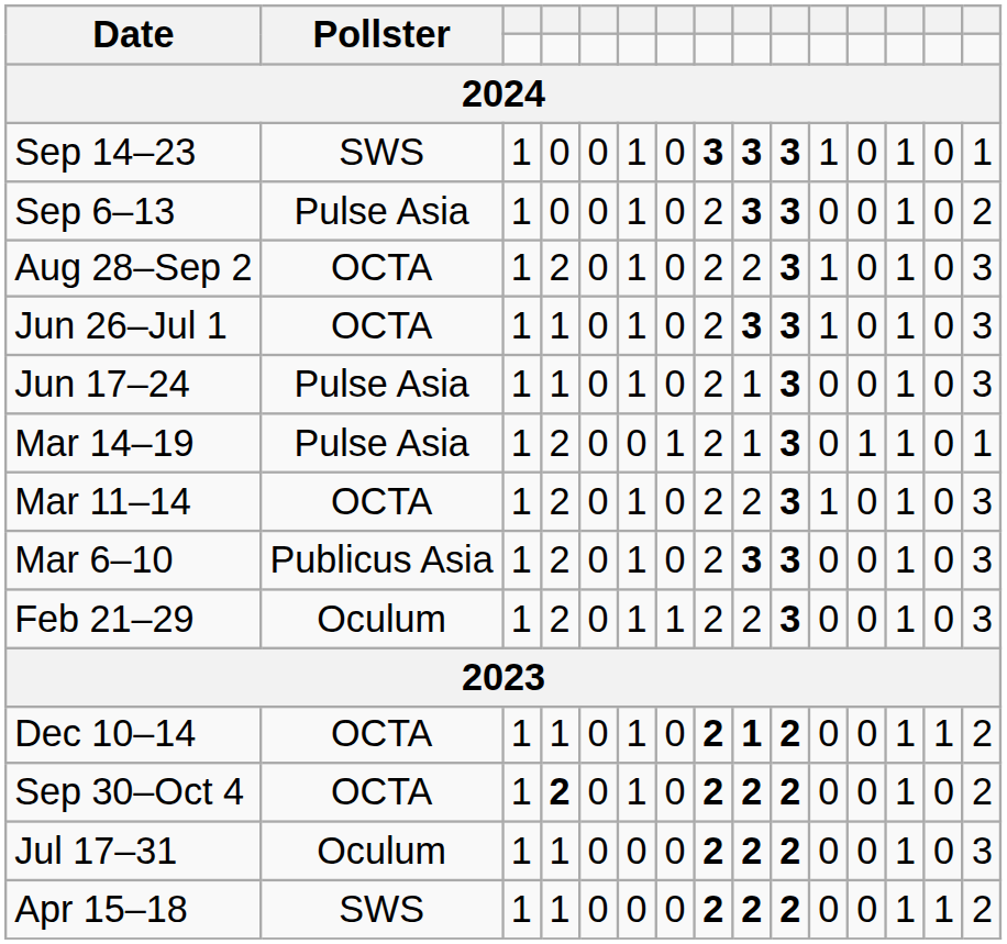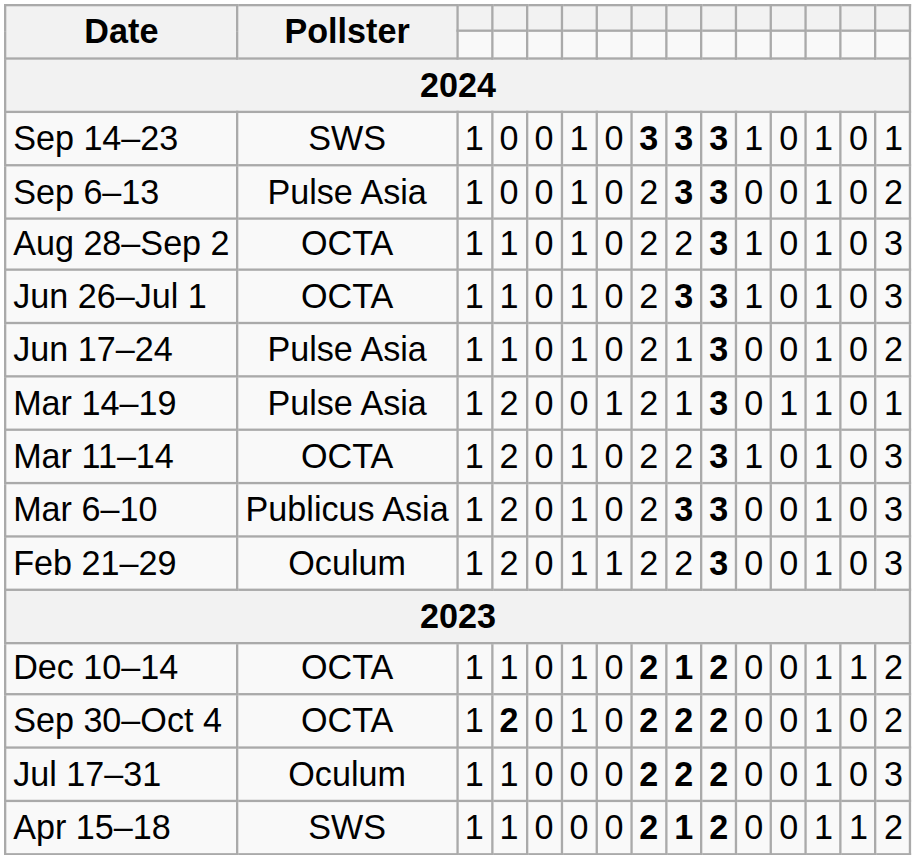Aug 28–Sep 2 | column 4: 2 -> 1
Jun 17–24 | column 15: 3 -> 2
Apr 15–18 | column 9: 2 -> 1
